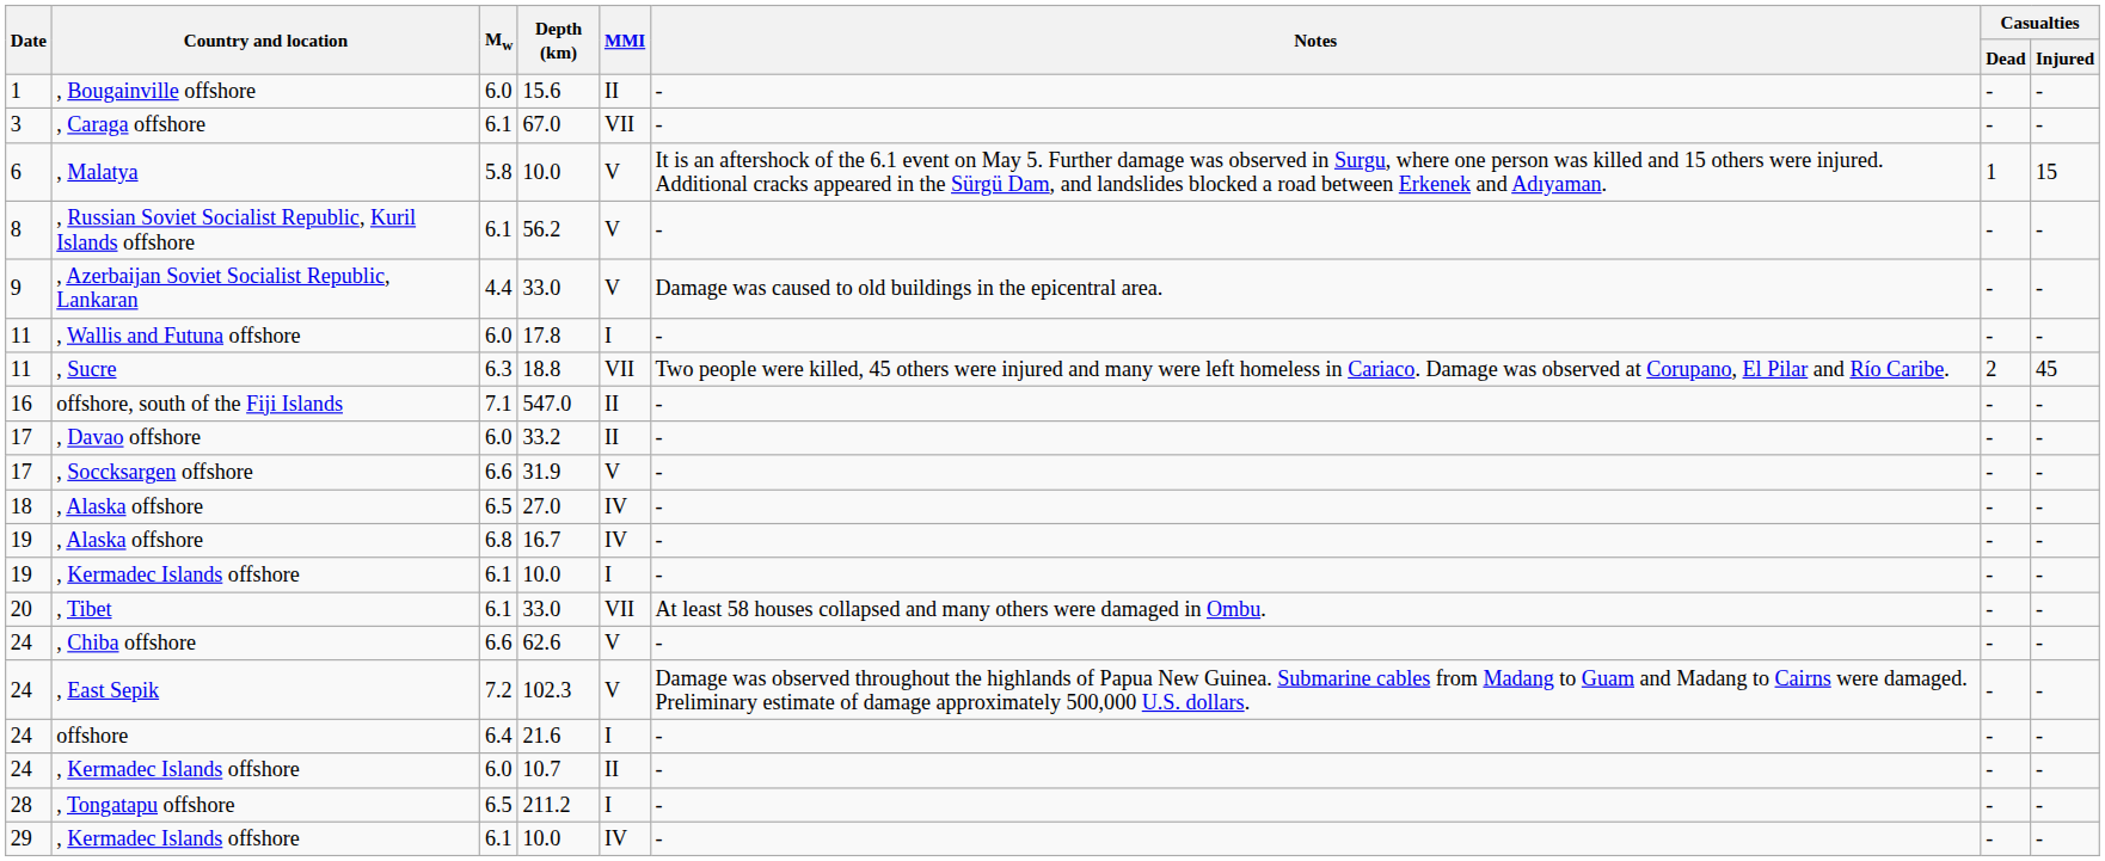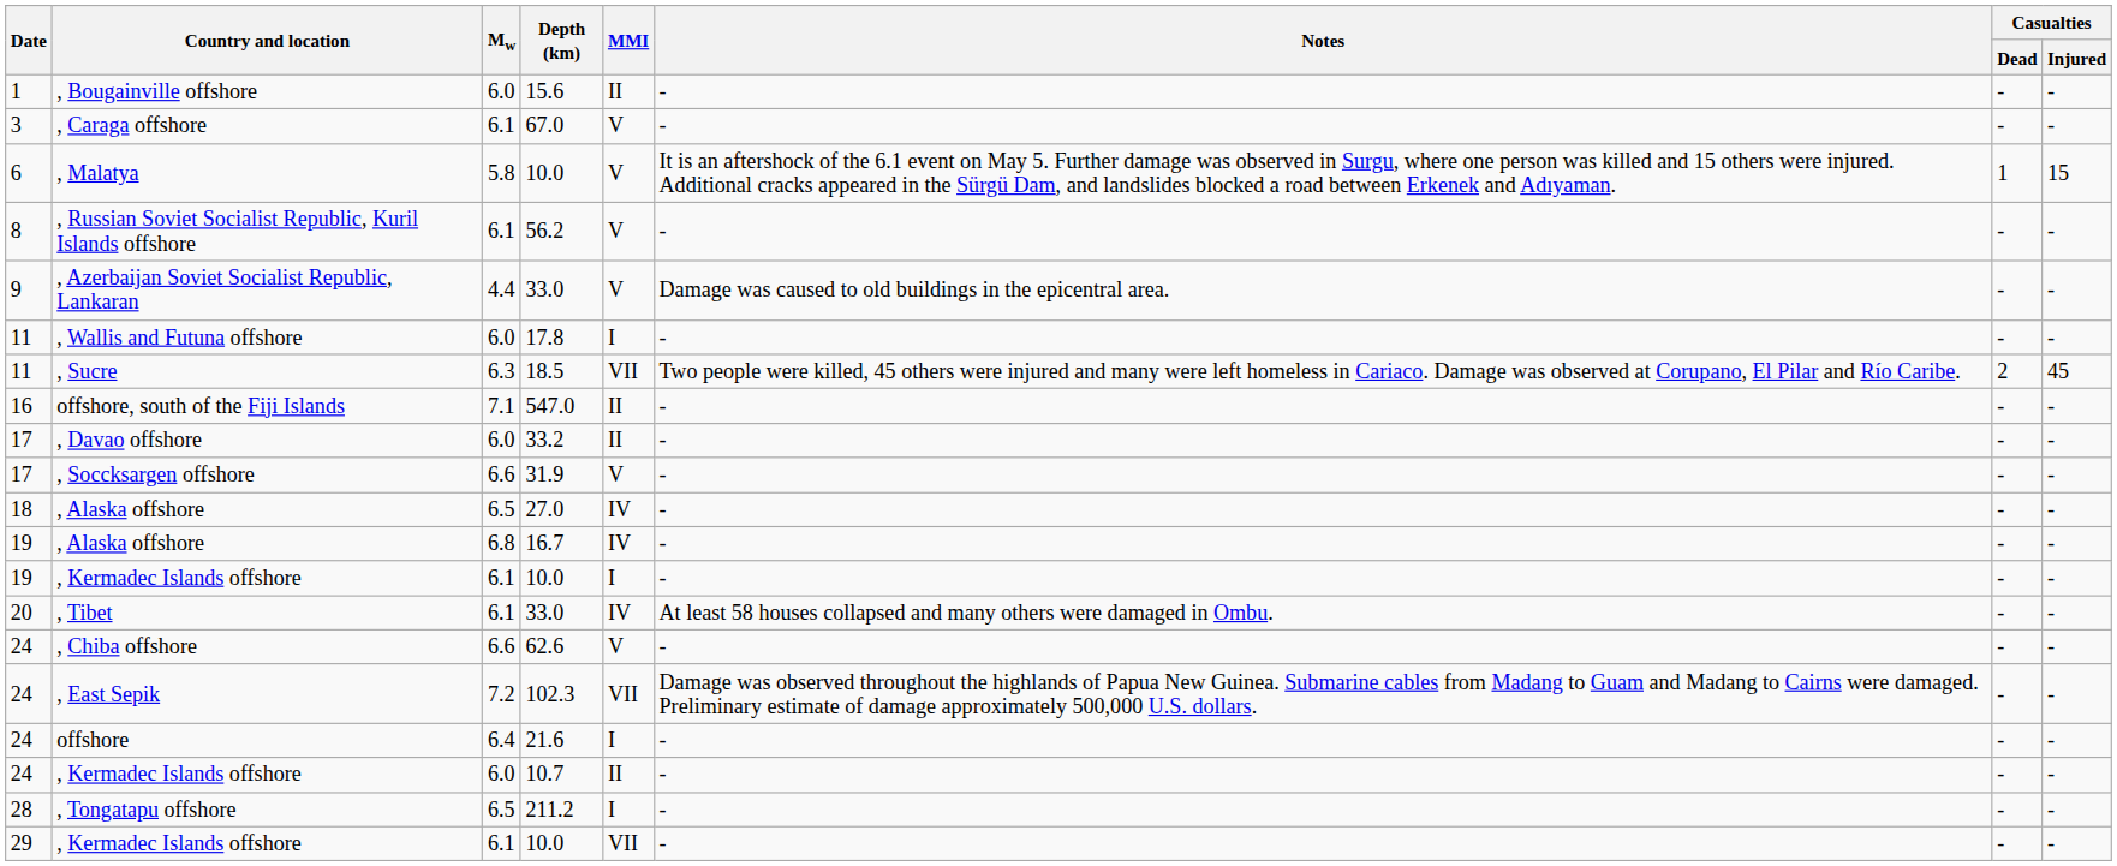, Caraga offshore | MMI: VII -> V
, Sucre | Depth (km): 18.8 -> 18.5
, Tibet | MMI: VII -> IV
, East Sepik | MMI: V -> VII
29 / , Kermadec Islands offshore | MMI: IV -> VII
